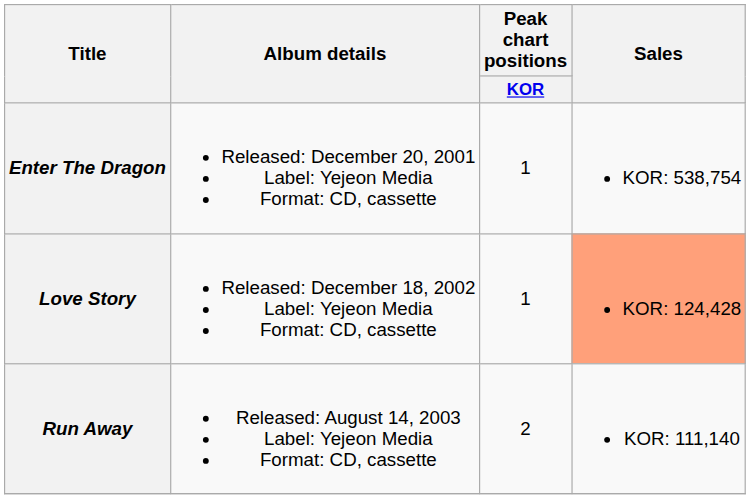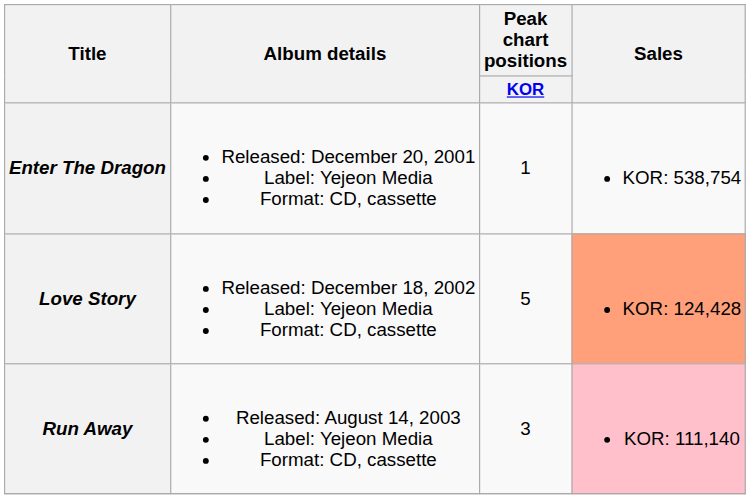Love Story | Peak chart positions / KOR: 1 -> 5
Run Away | Peak chart positions / KOR: 2 -> 3
Run Away | Sales: no background -> pink background
